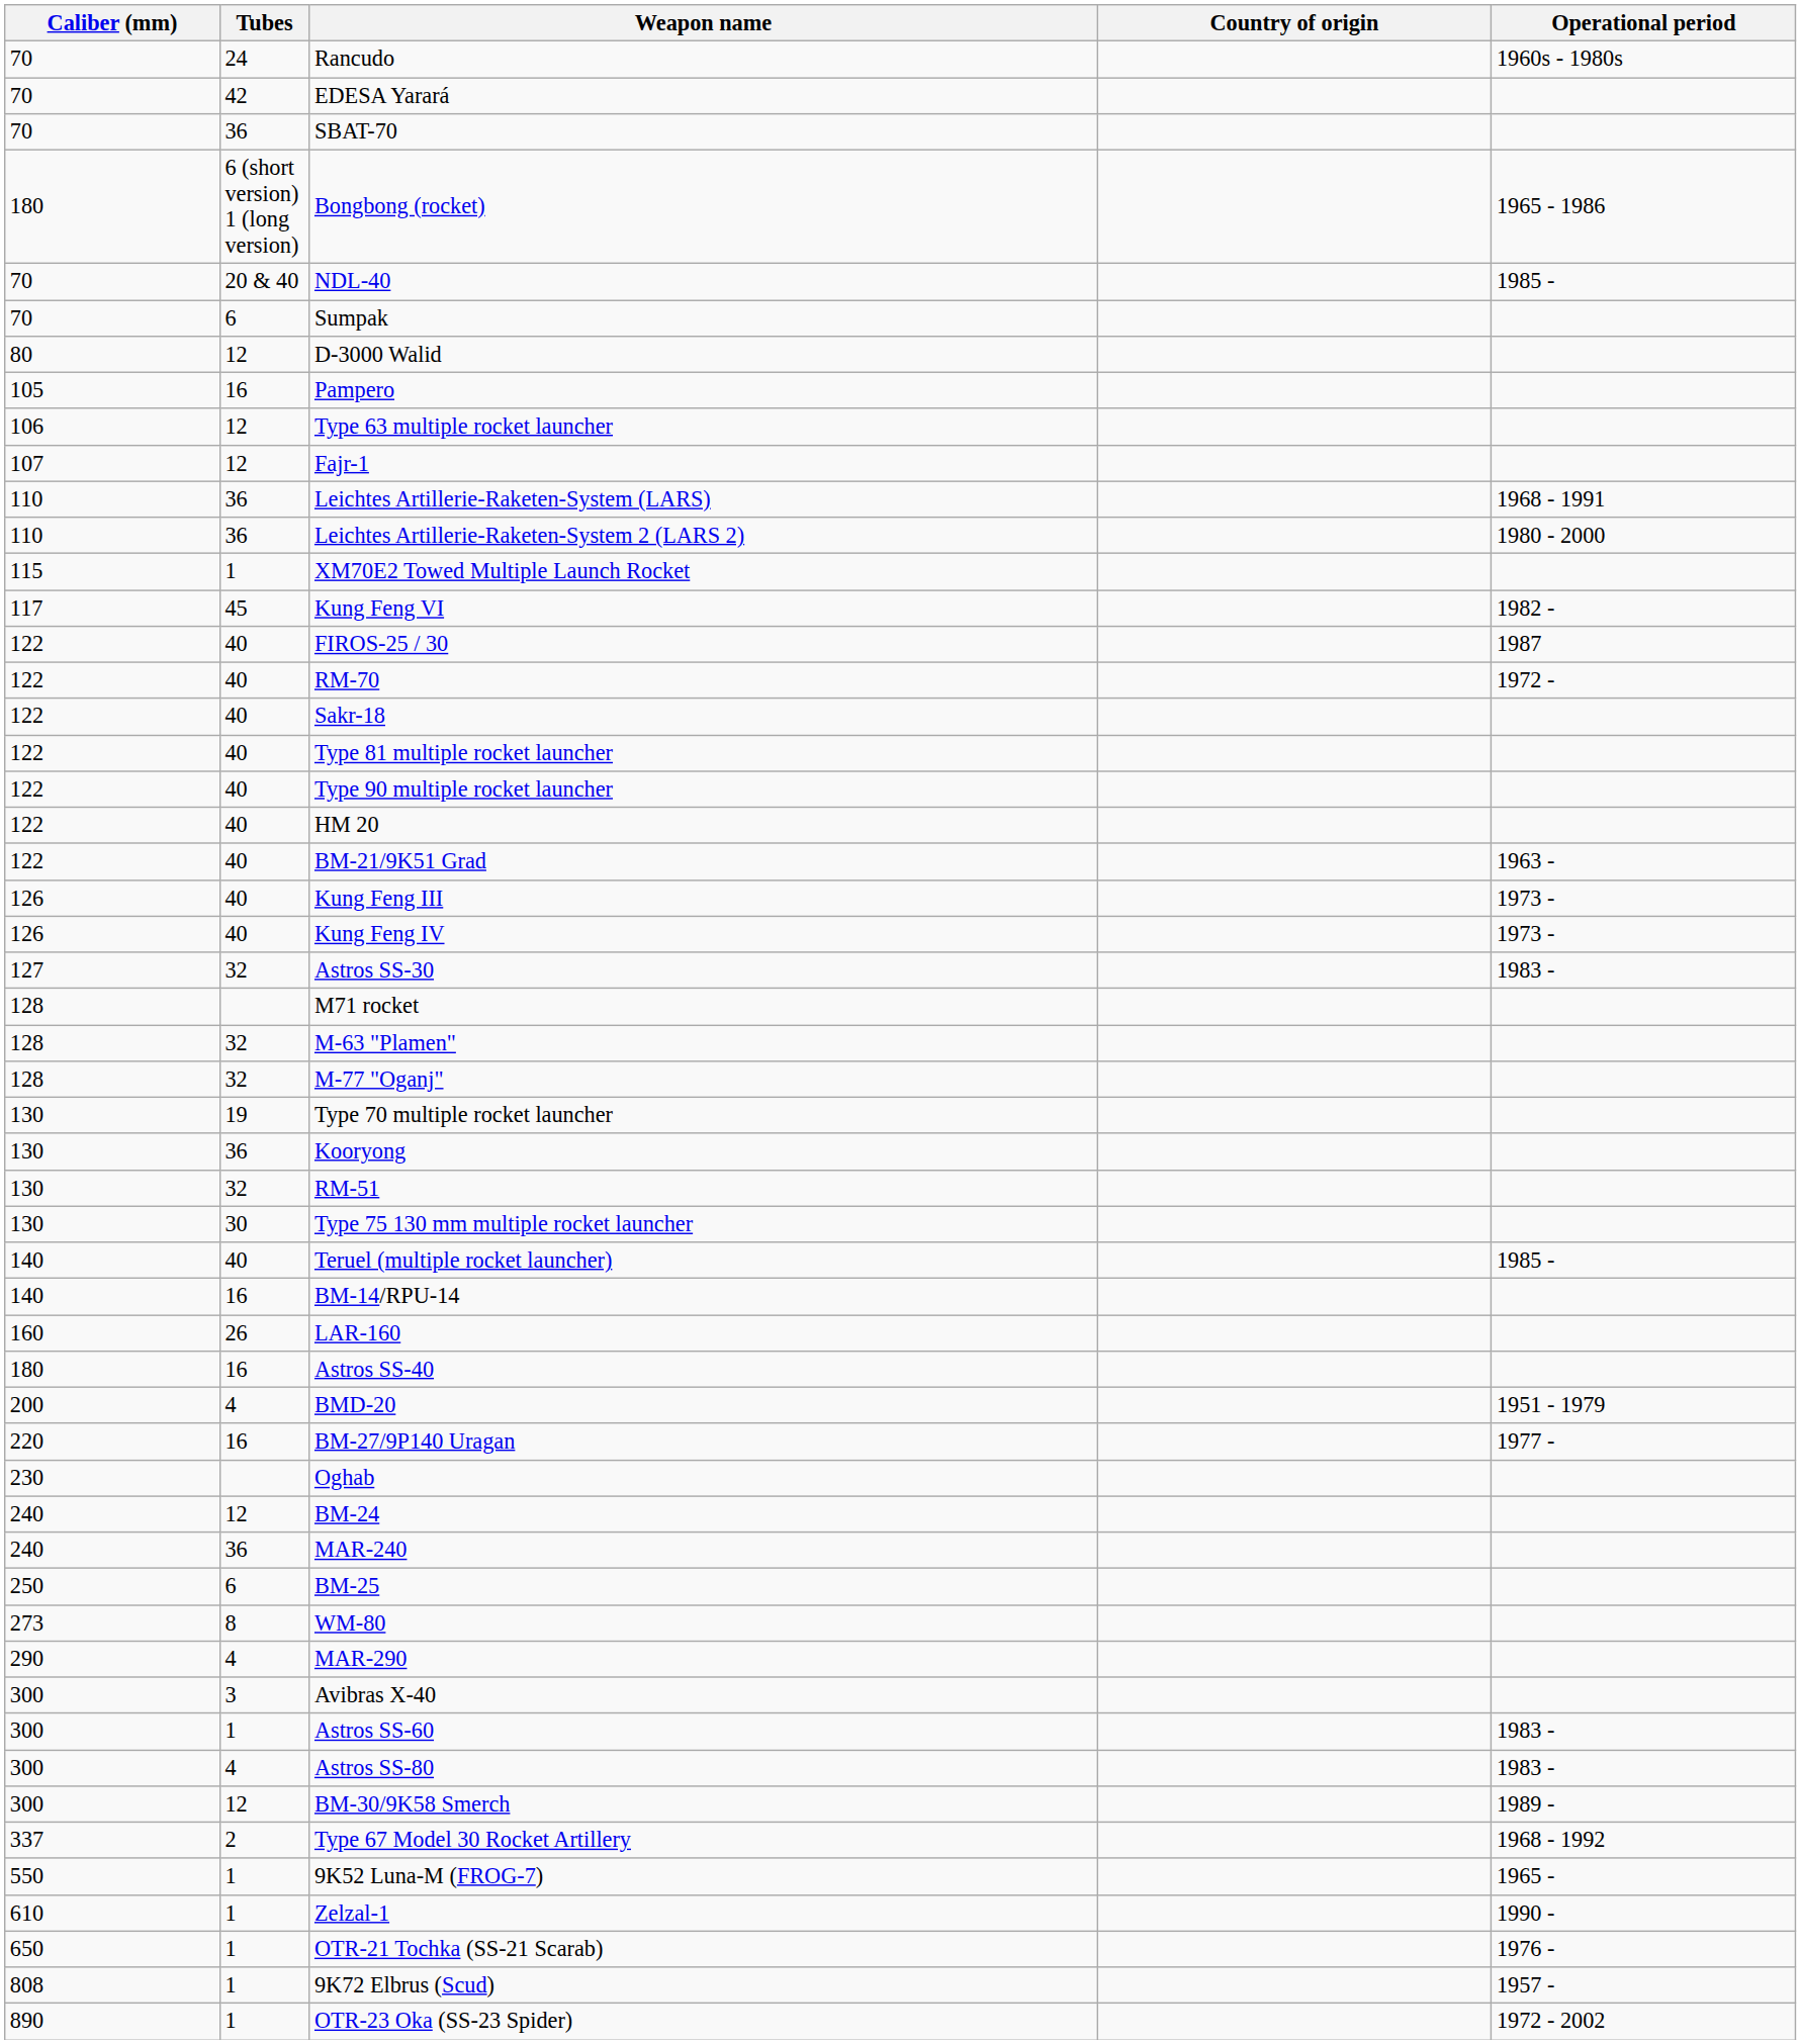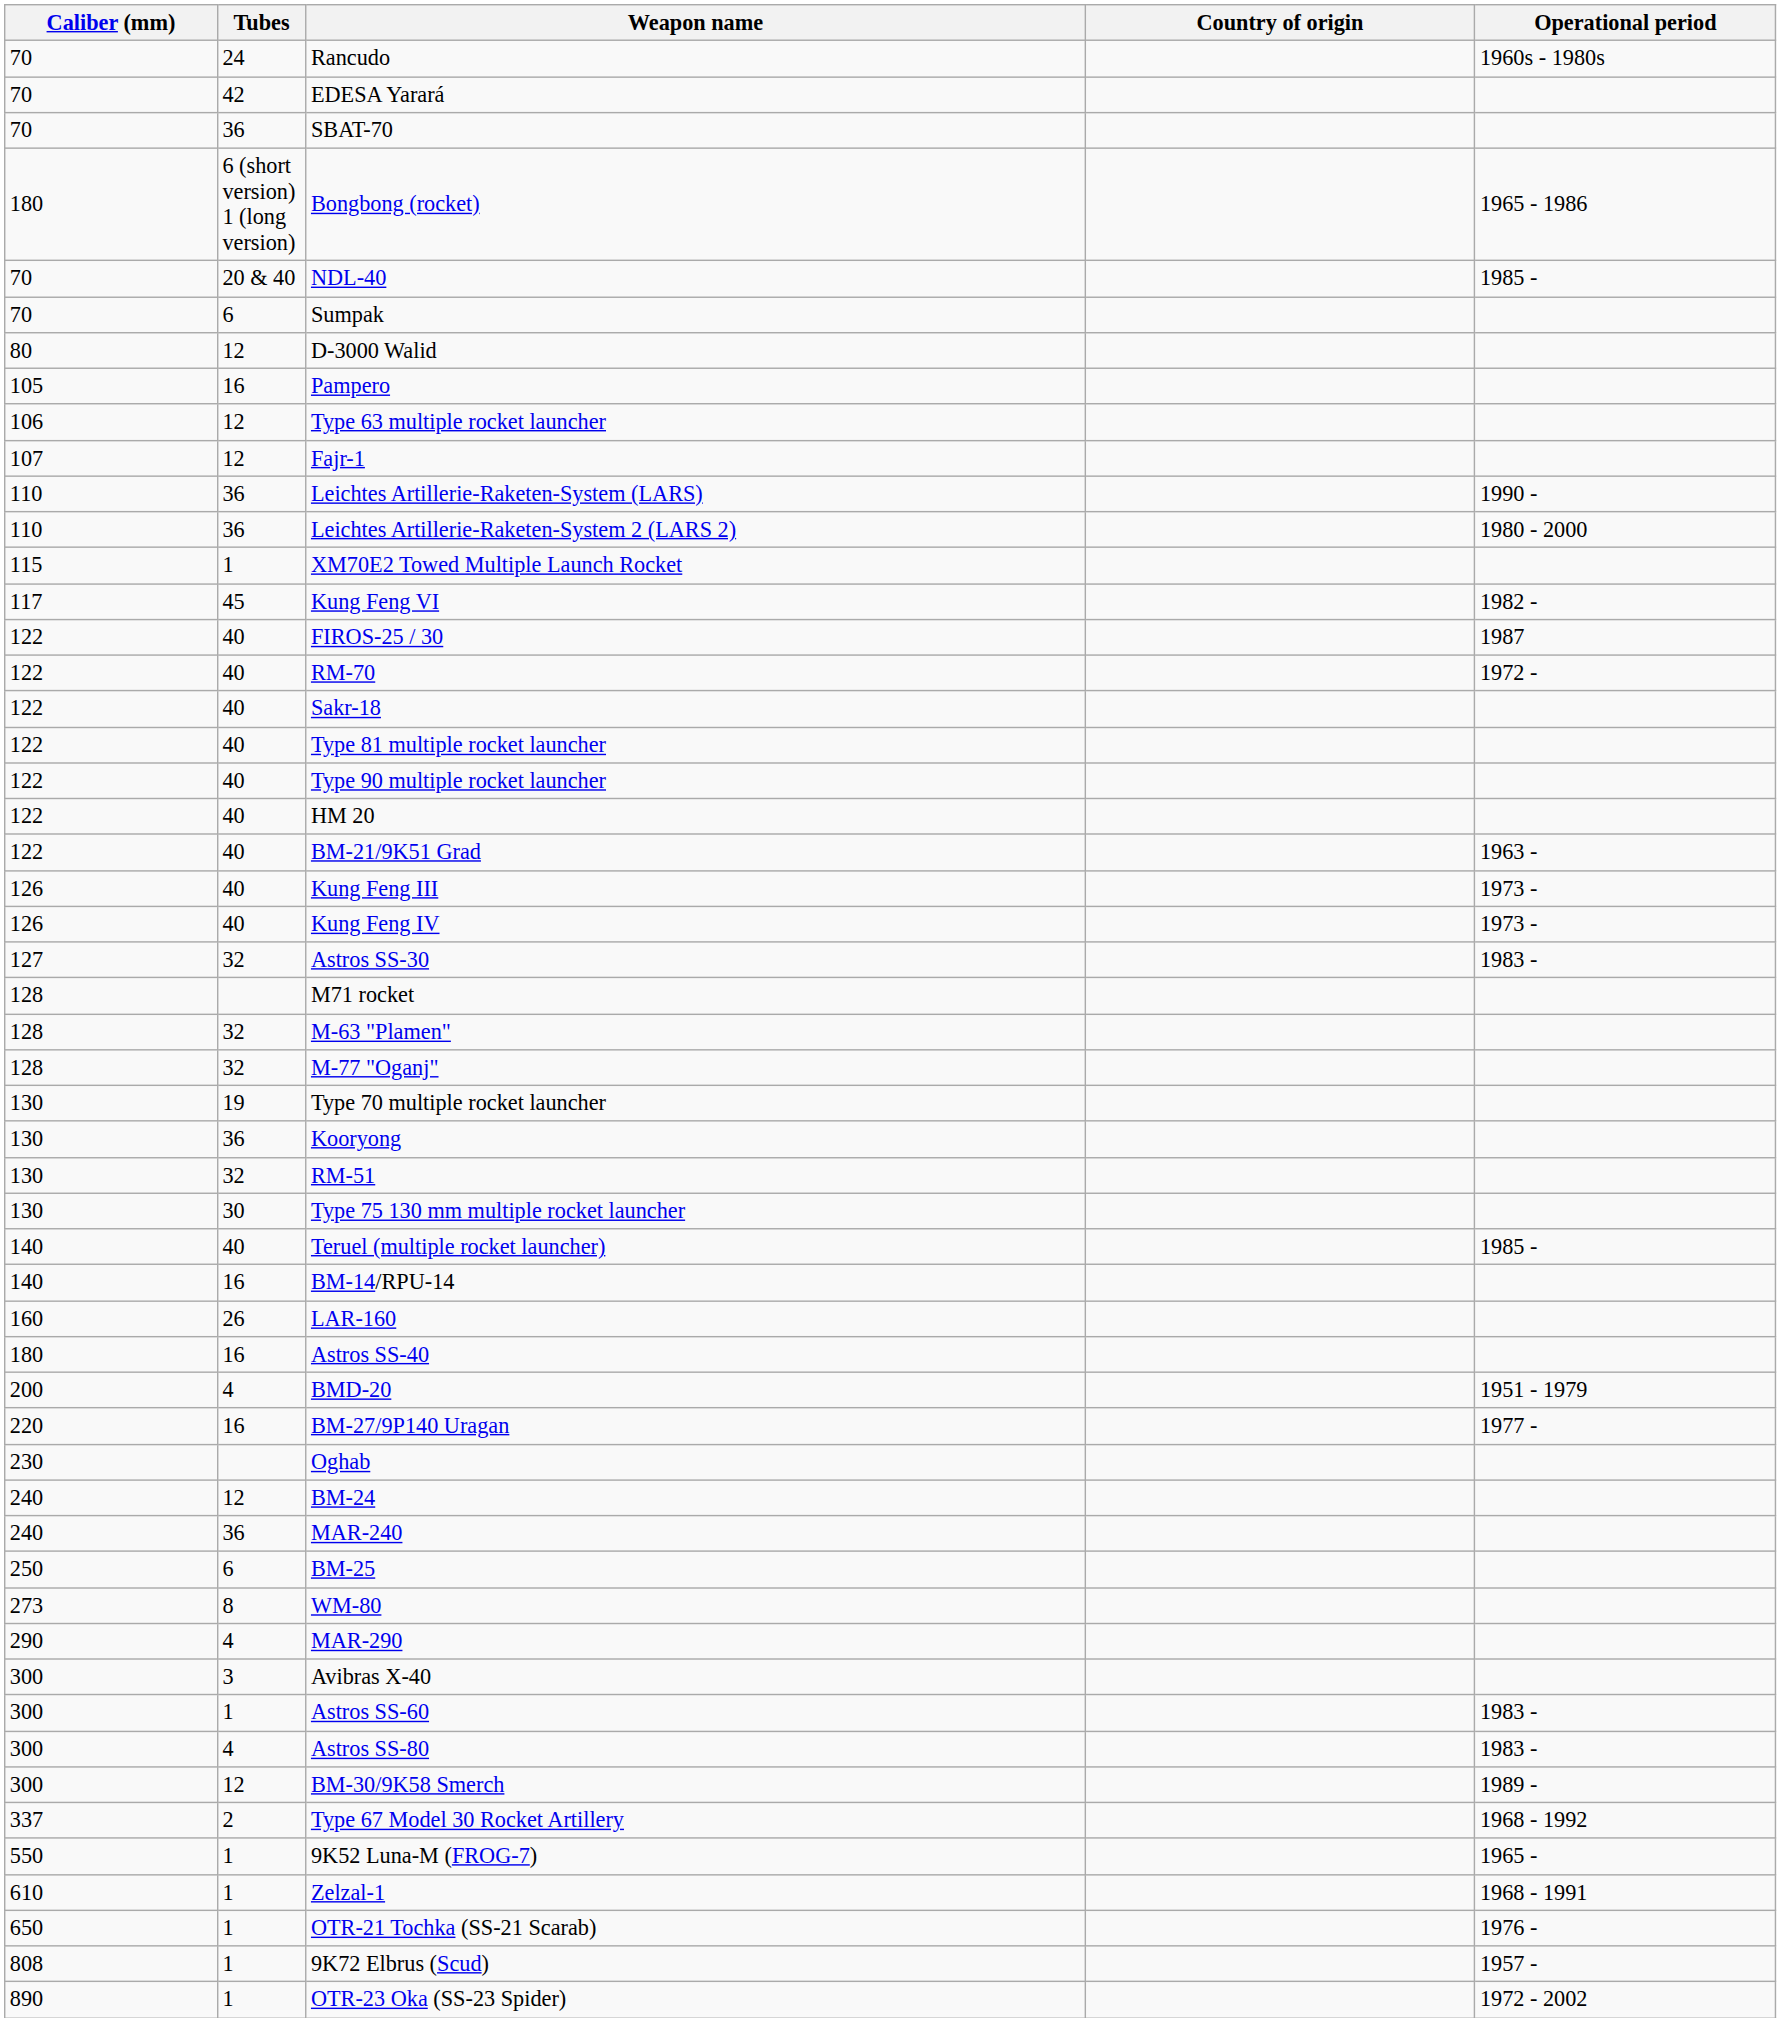Leichtes Artillerie-Raketen-System (LARS) | Operational period: 1968 - 1991 -> 1990 -
Zelzal-1 | Operational period: 1990 - -> 1968 - 1991
